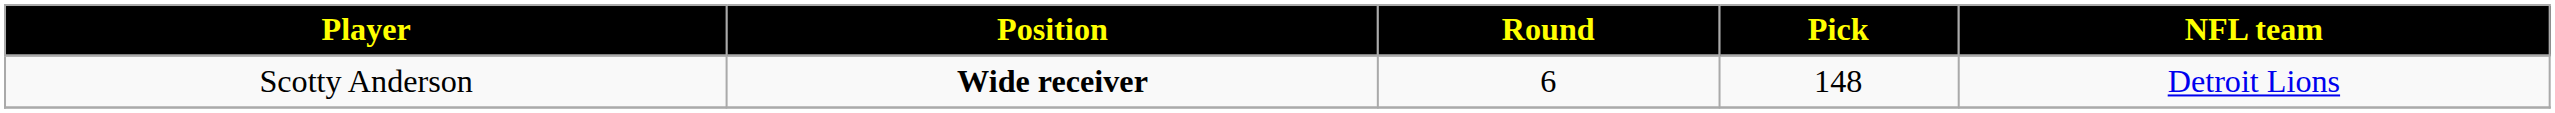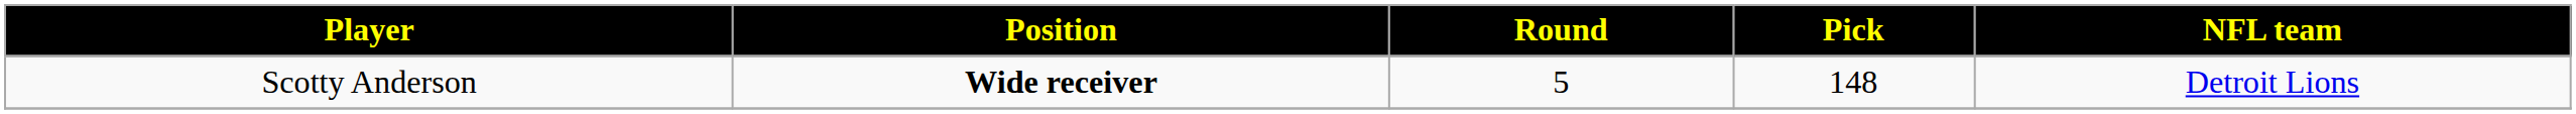Scotty Anderson | Round: 6 -> 5
